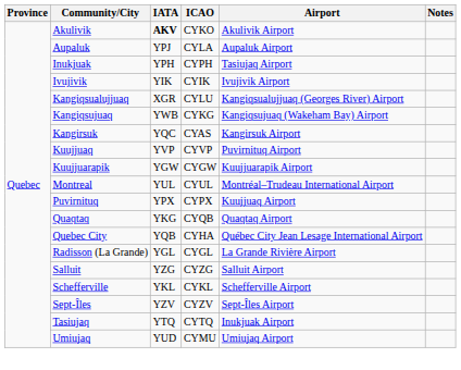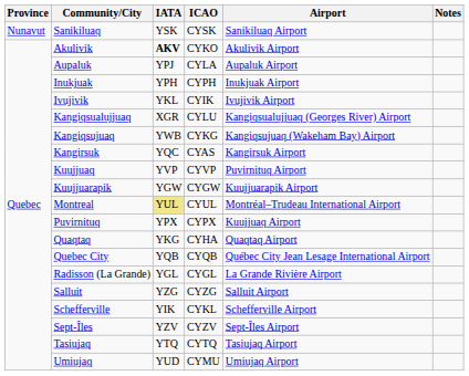+ row: Nunavut | Sanikiluaq | YSK | CYSK | Sanikiluaq Airport
Inukjuak | Airport: Tasiujaq Airport -> Inukjuak Airport
Ivujivik | IATA: YIK -> YKL
Montreal | IATA: no background -> khaki background
Quaqtaq | ICAO: CYQB -> CYHA
Quebec City | ICAO: CYHA -> CYQB
Schefferville | IATA: YKL -> YIK
Tasiujaq | Airport: Inukjuak Airport -> Tasiujaq Airport
